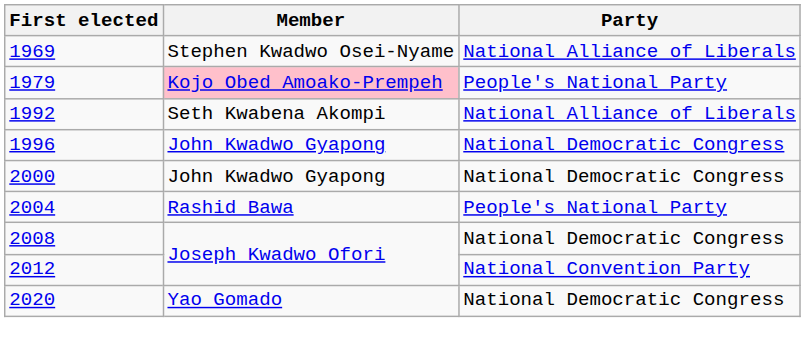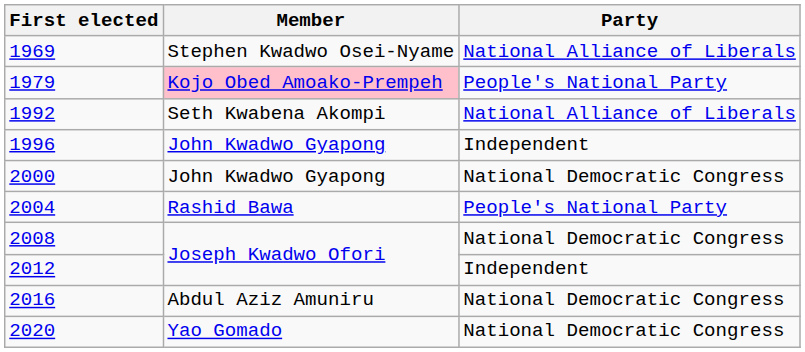1996 | Party: National Democratic Congress -> Independent
2012 | Party: National Convention Party -> Independent
+ row: 2016 | Abdul Aziz Amuniru | National Democratic Congress
